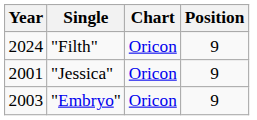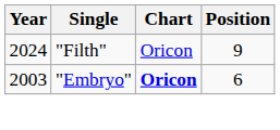- row: 2001 | "Jessica" | Oricon | 9
"Embryo" | Chart: normal -> bold
"Embryo" | Position: 9 -> 6
